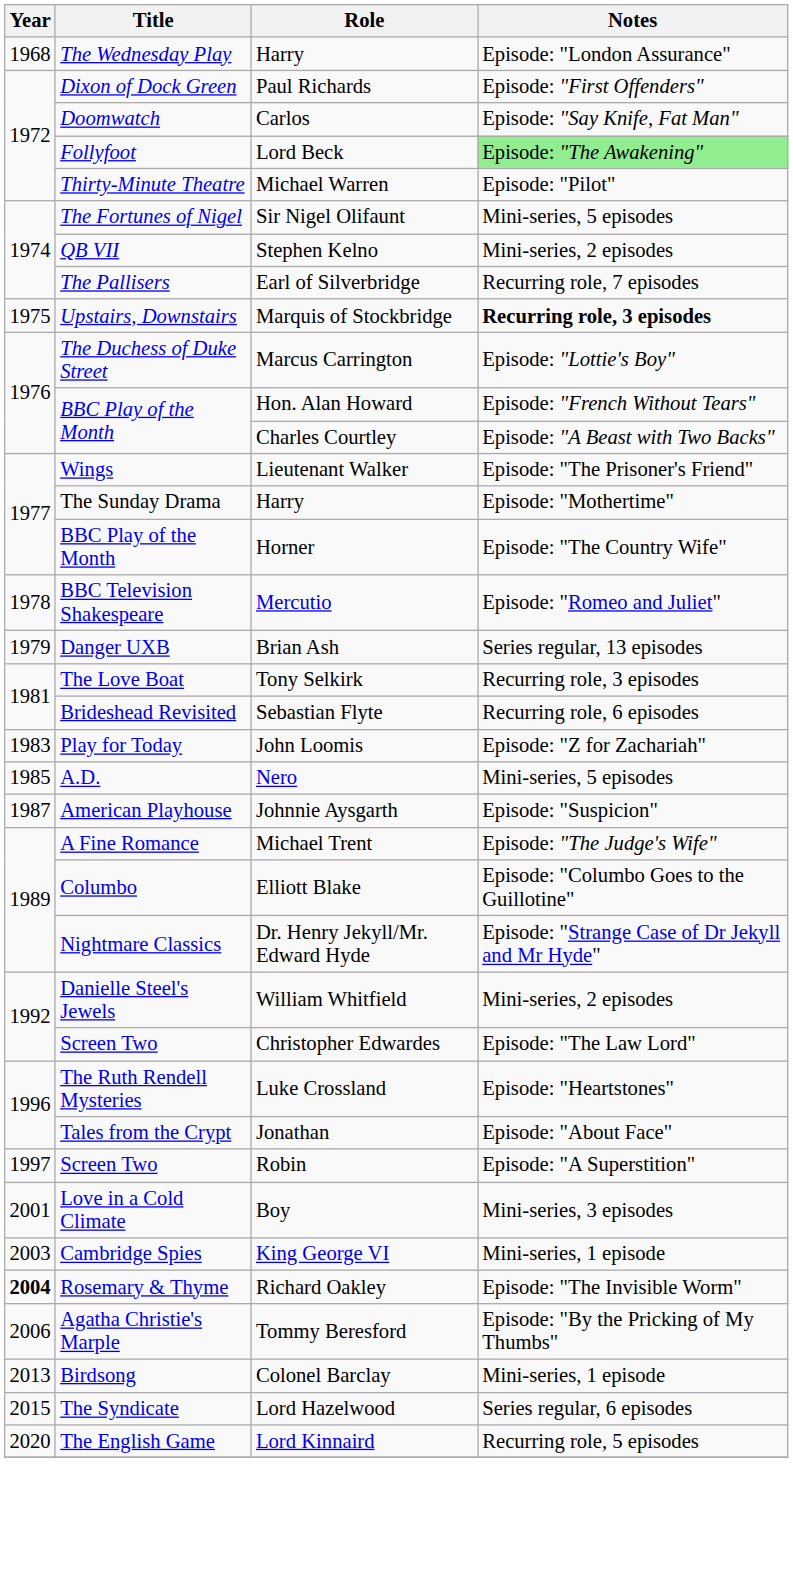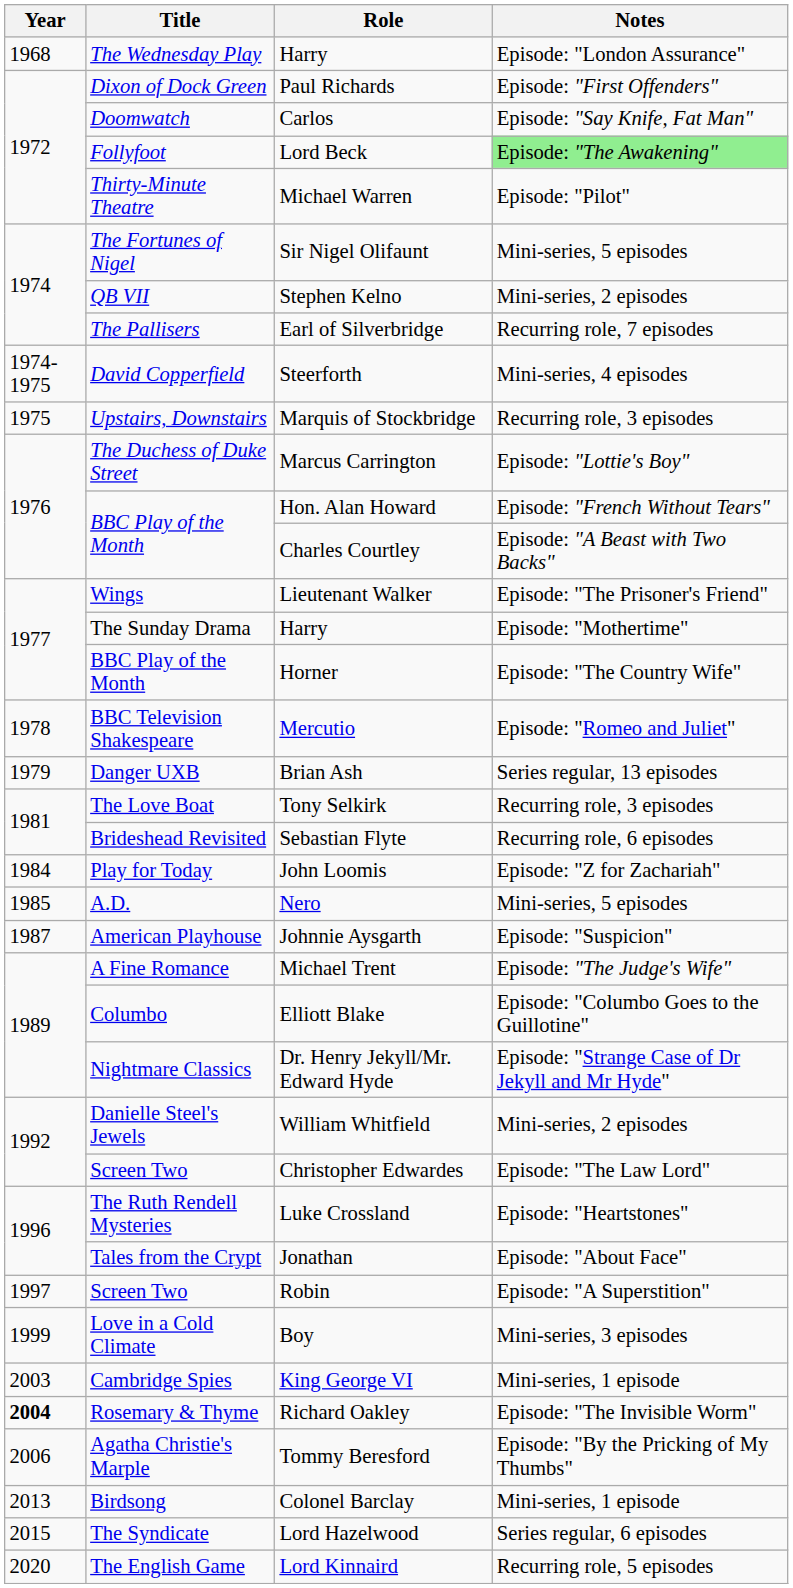+ row: 1974-1975 | David Copperfield | Steerforth | Mini-series, 4 episodes
Marquis of Stockbridge | Notes: bold -> normal
John Loomis | Year: 1983 -> 1984
Boy | Year: 2001 -> 1999
